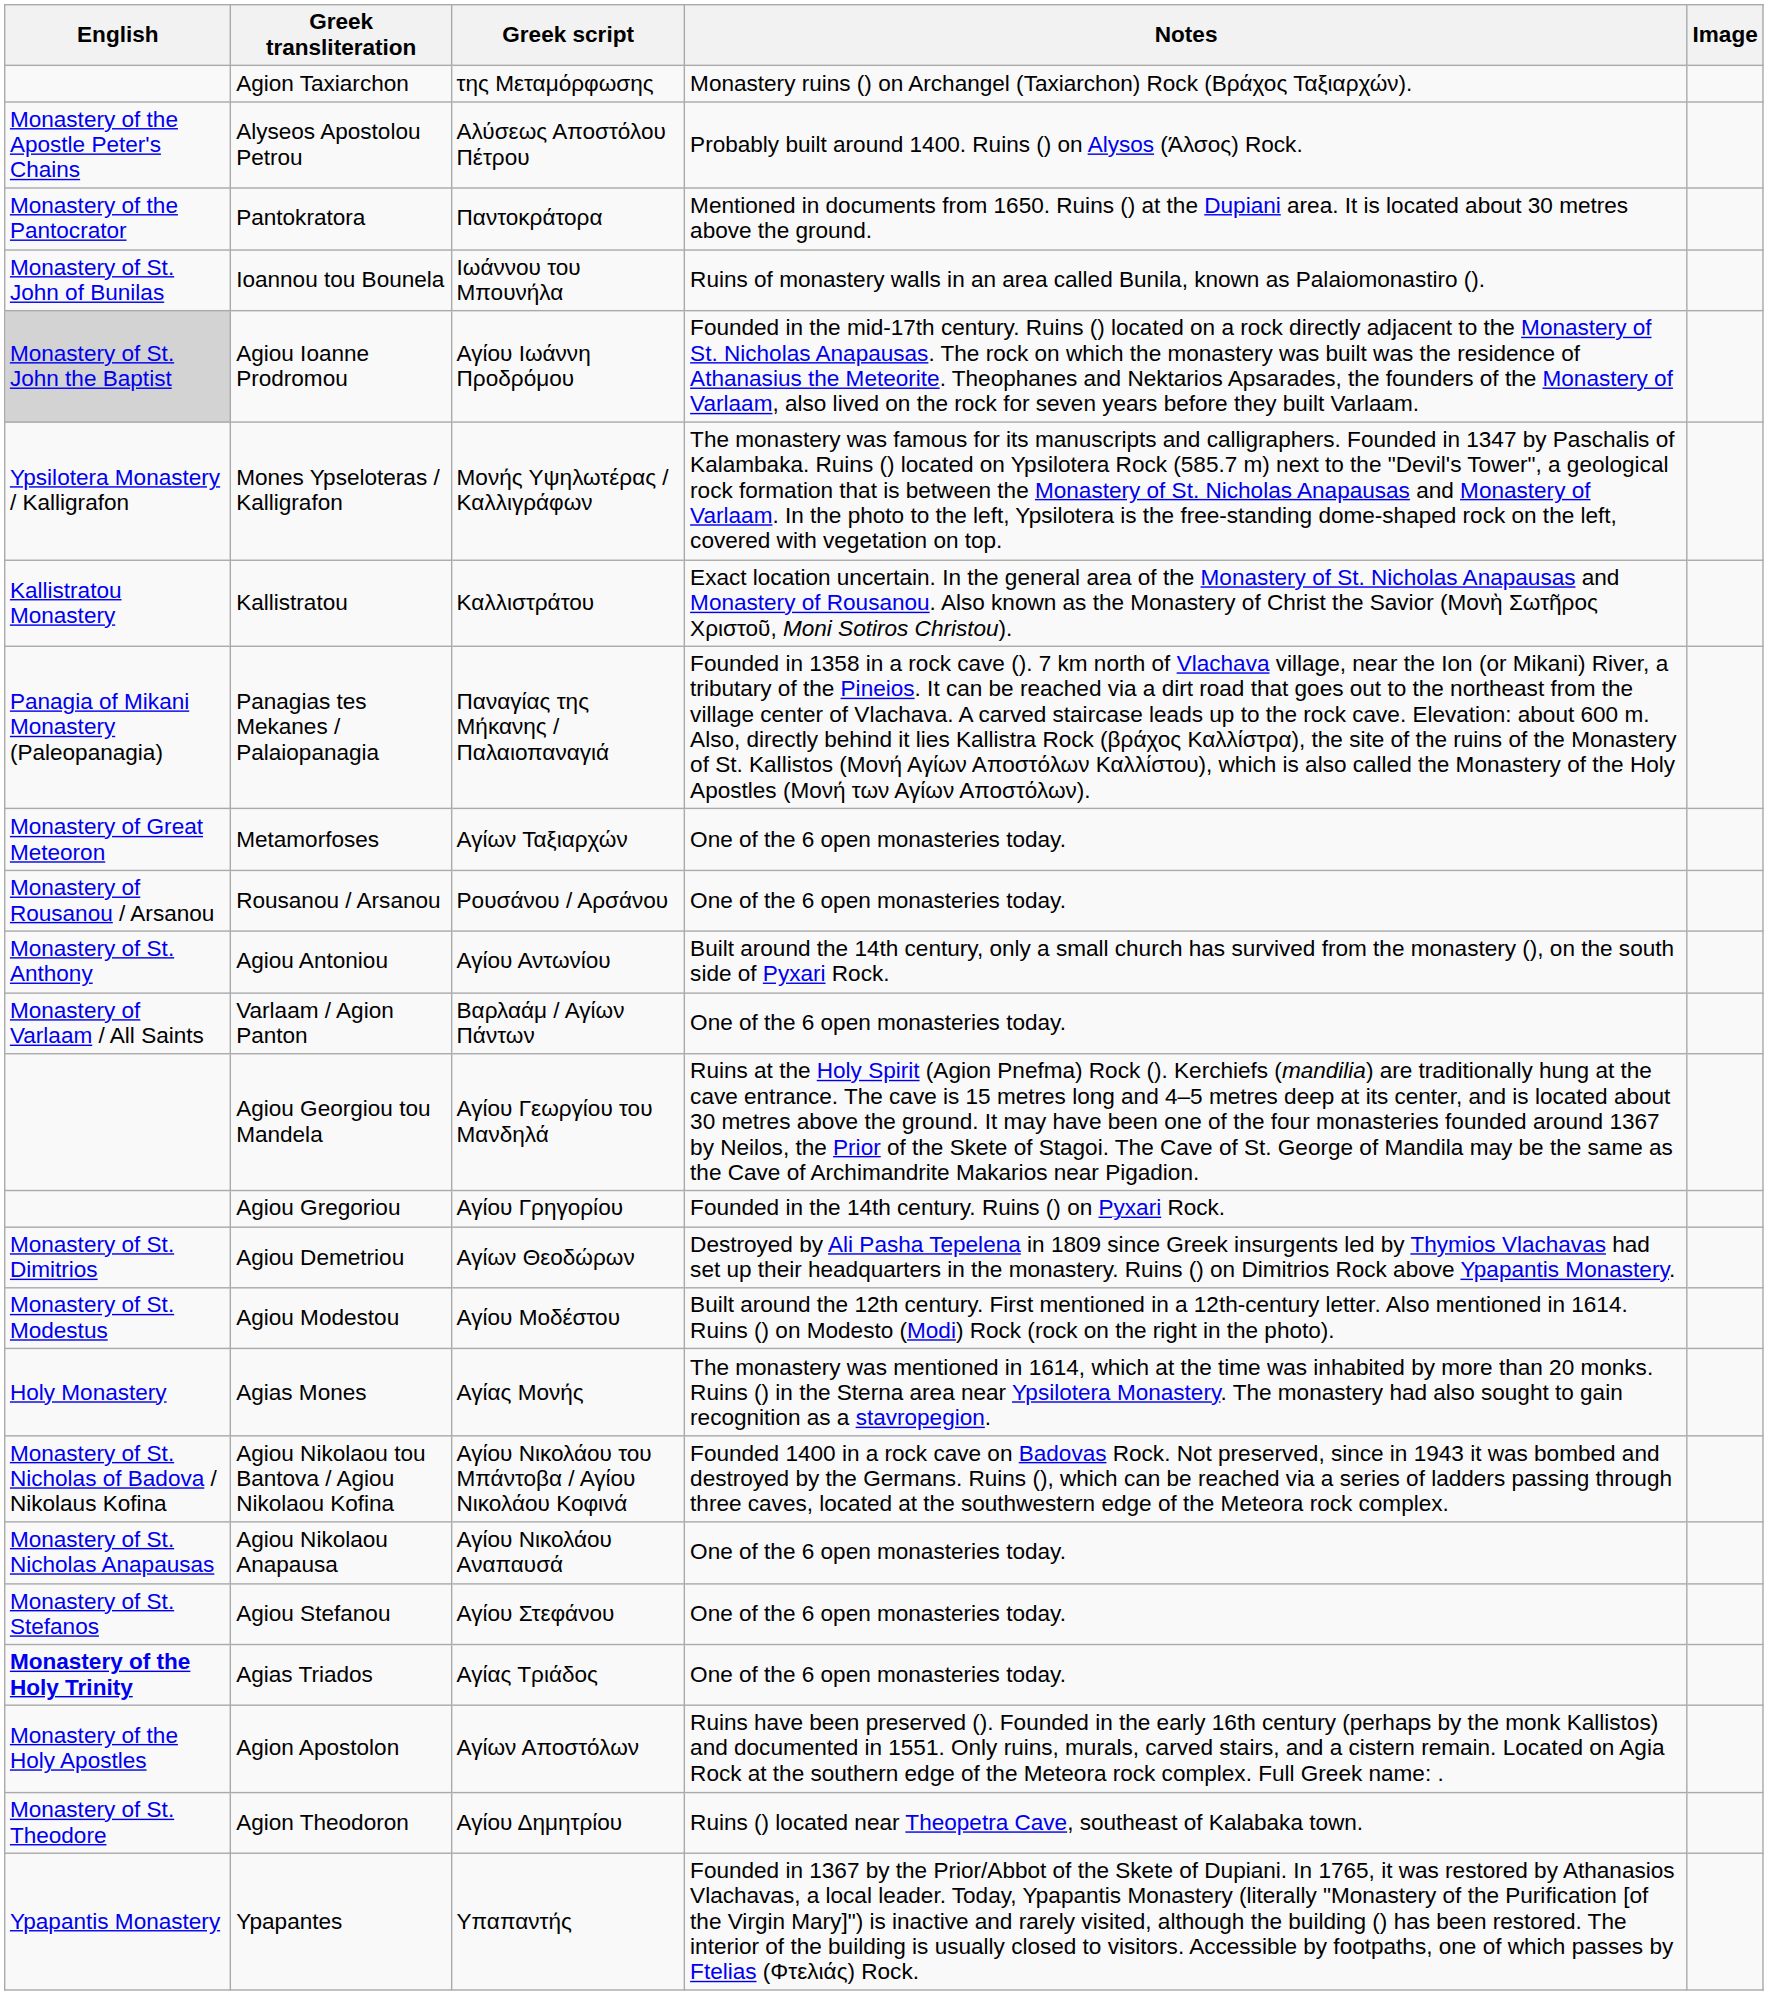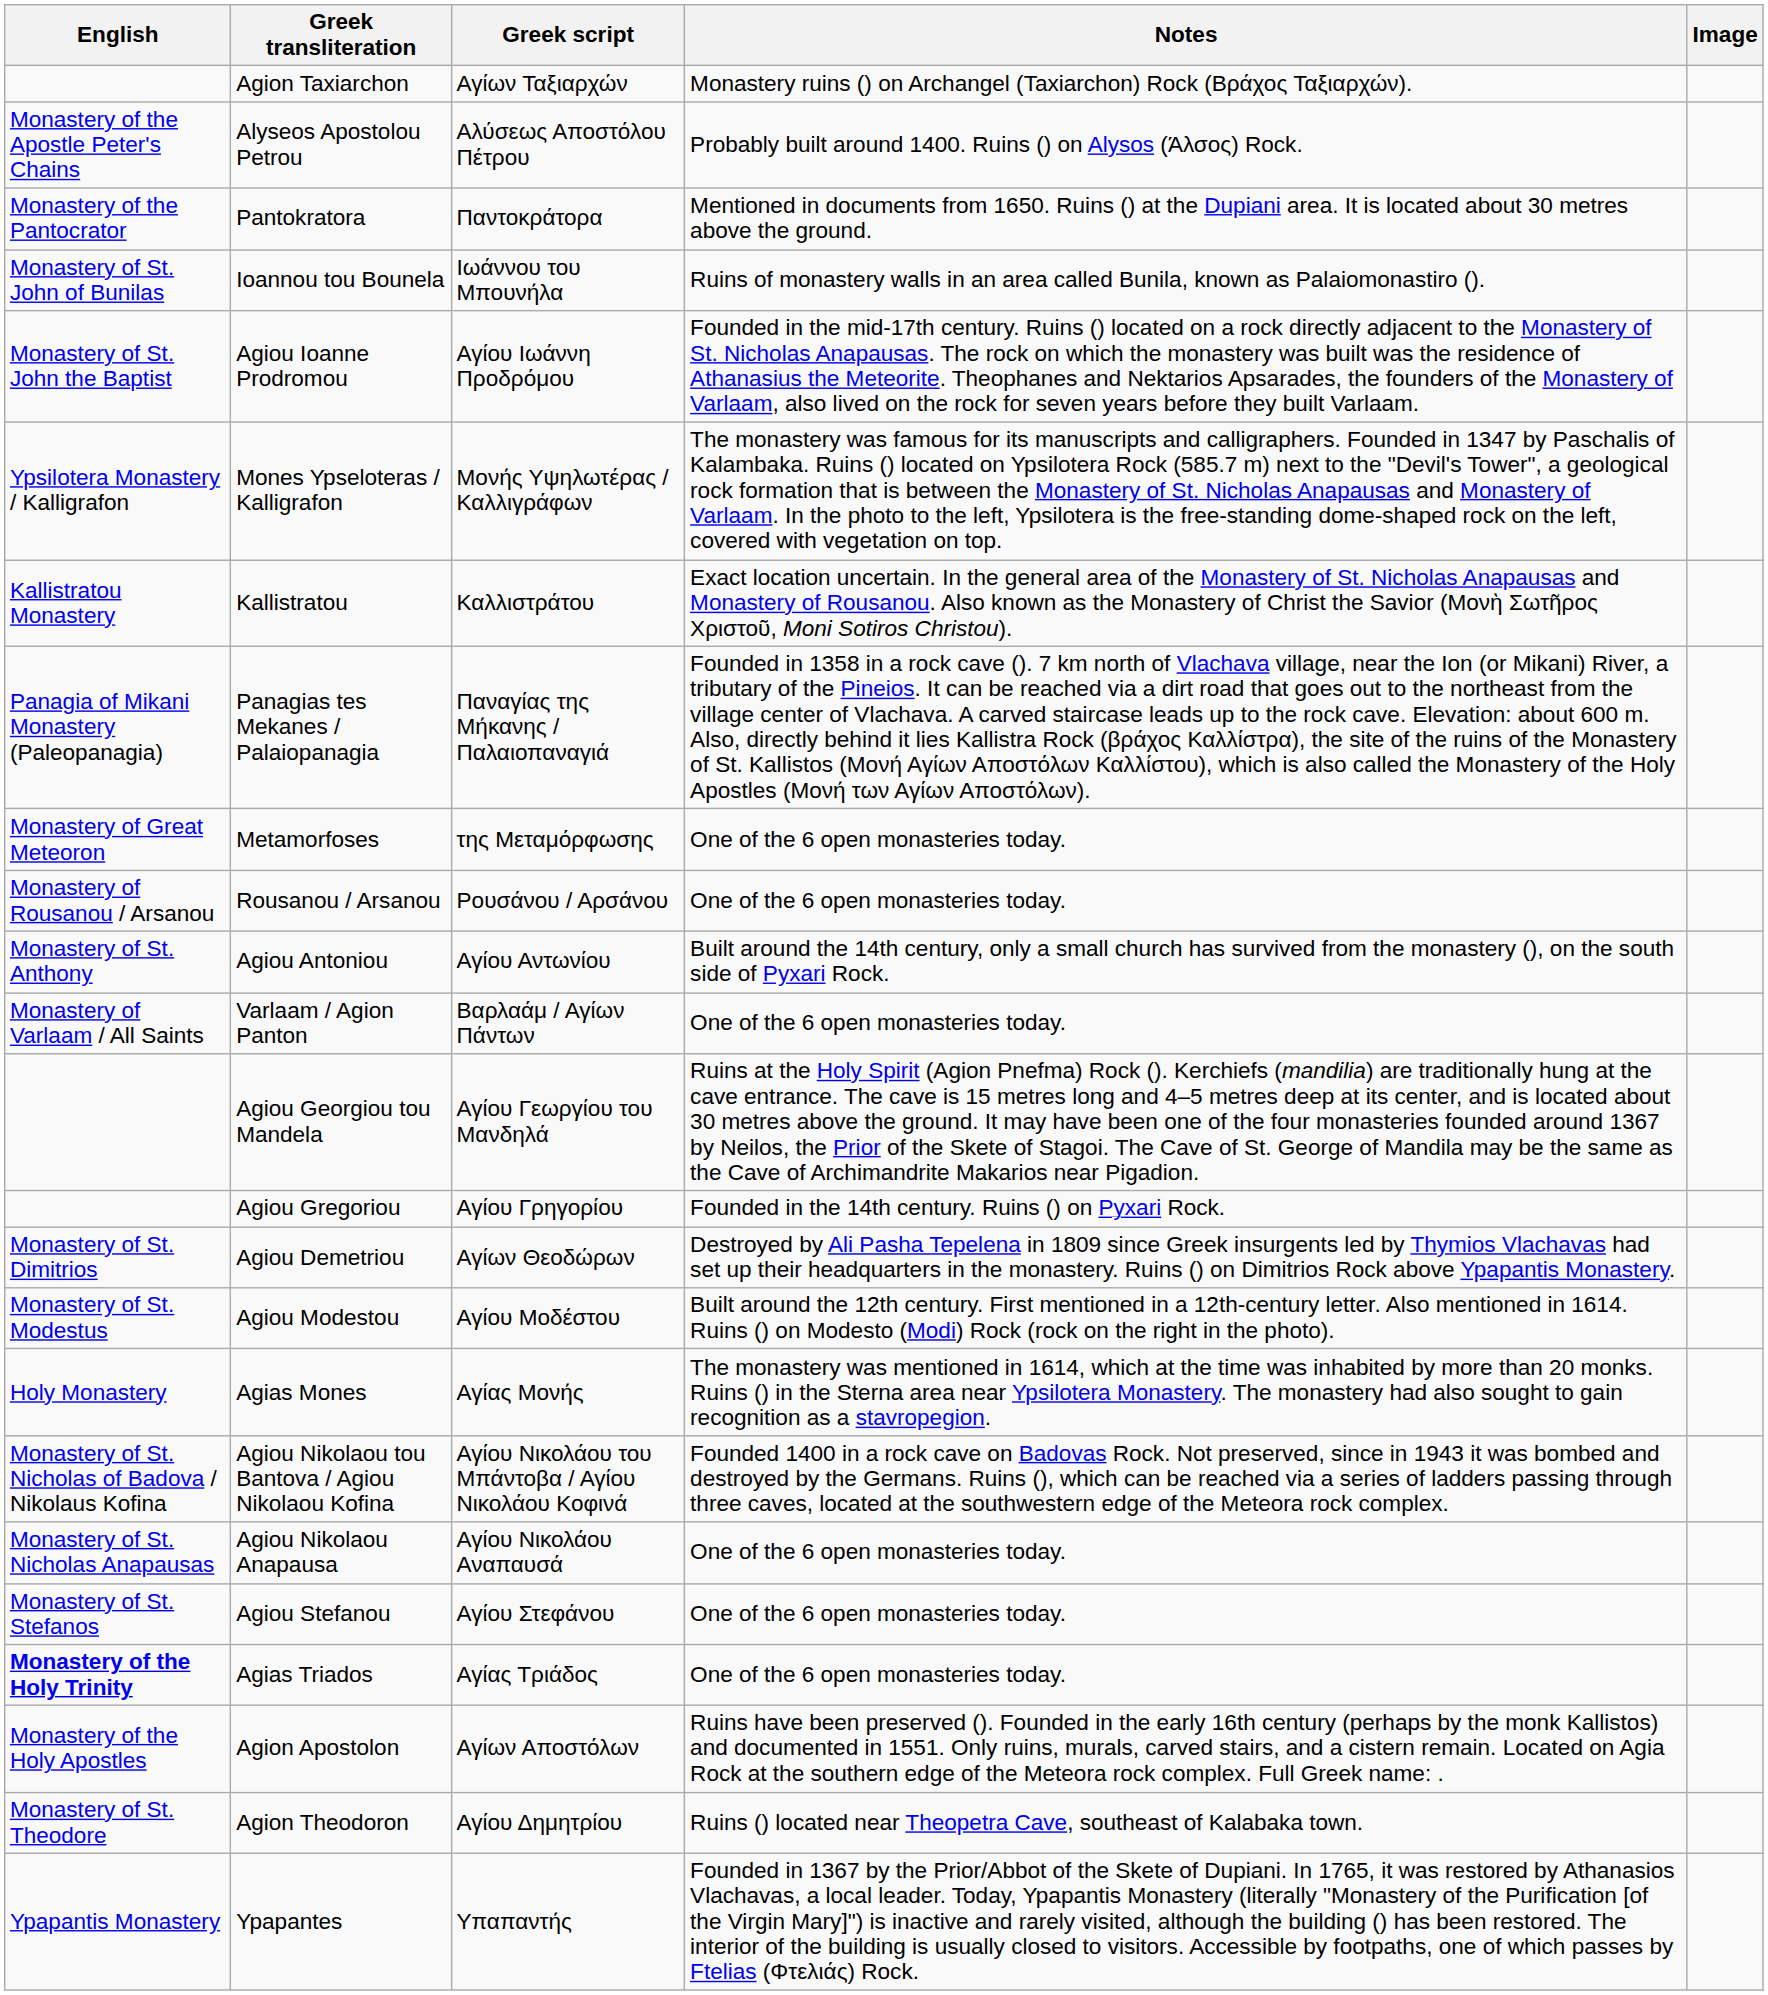Agion Taxiarchon | Greek script: της Μεταμόρφωσης -> Αγίων Ταξιαρχών
Agiou Ioanne Prodromou | English: lightgrey background -> no background
Metamorfoses | Greek script: Αγίων Ταξιαρχών -> της Μεταμόρφωσης
